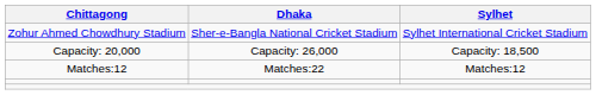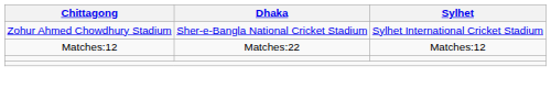- row: Capacity: 20,000 | Capacity: 26,000 | Capacity: 18,500
